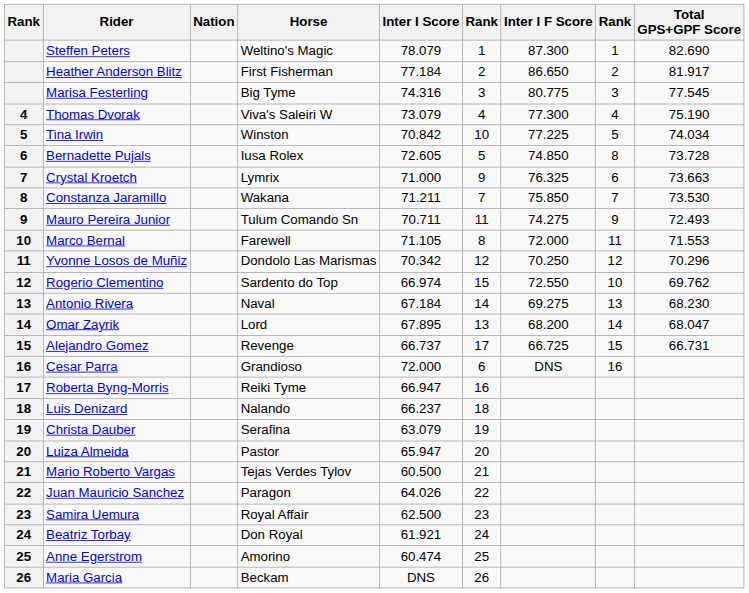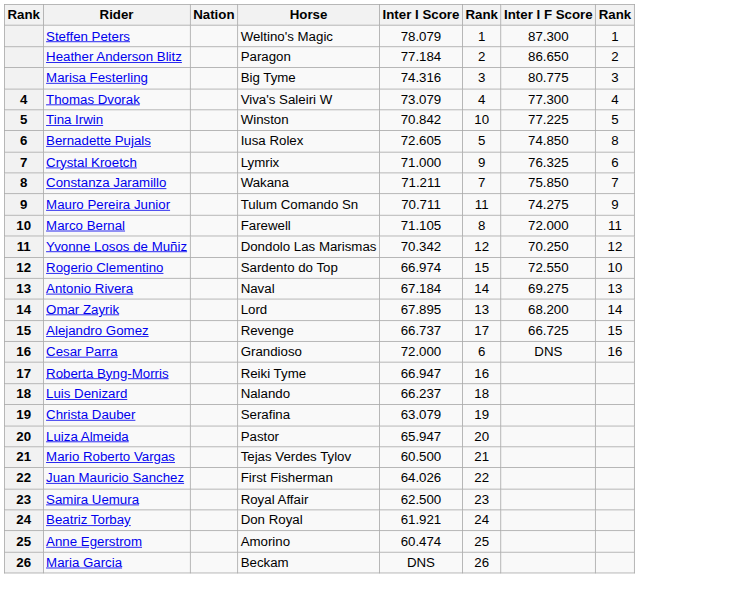- column: Total GPS+GPF Score | 82.690 | 81.917 | 77.545 | 75.190 | 74.034 | 73.728 | 73.663 | 73.530 | 72.493 | 71.553 | 70.296 | 69.762 | 68.230 | 68.047 | 66.731
Heather Anderson Blitz | Horse: First Fisherman -> Paragon
Juan Mauricio Sanchez | Horse: Paragon -> First Fisherman
